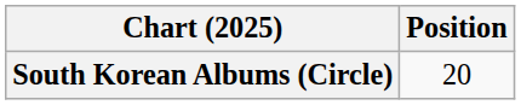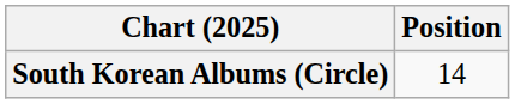South Korean Albums (Circle) | Position: 20 -> 14
